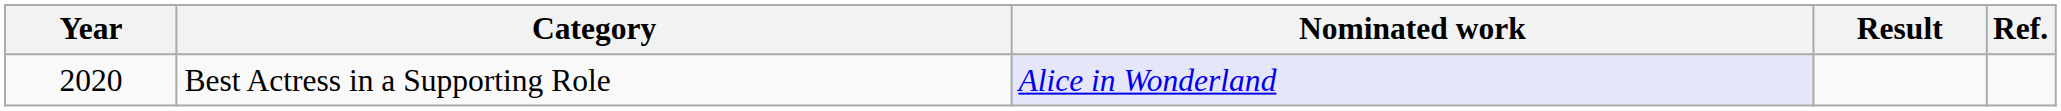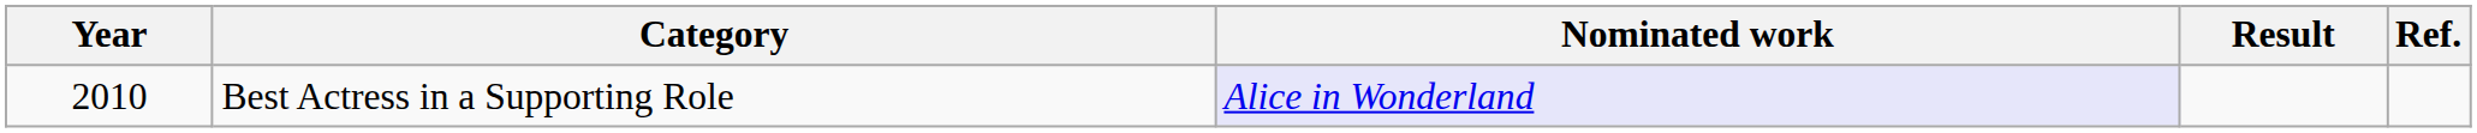Best Actress in a Supporting Role | Year: 2020 -> 2010
